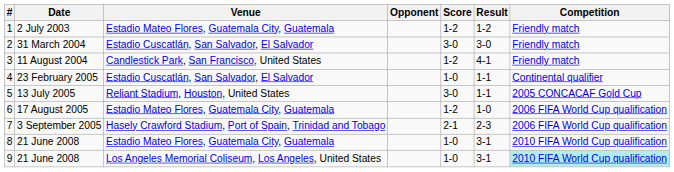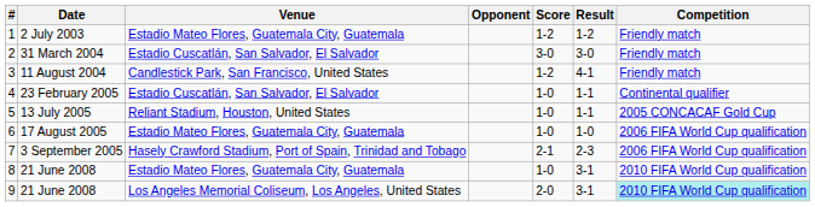5 | Score: 3-0 -> 1-0
6 | Score: 1-2 -> 1-0
9 | Score: 1-0 -> 2-0
